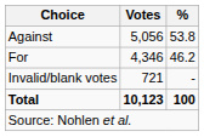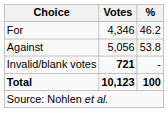rows swapped: For <-> Against
Invalid/blank votes | Votes: normal -> bold
